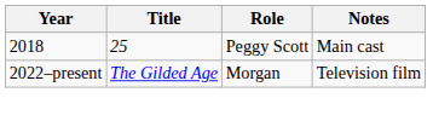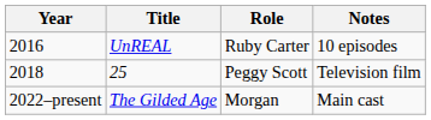+ row: 2016 | UnREAL | Ruby Carter | 10 episodes
25 | Notes: Main cast -> Television film
The Gilded Age | Notes: Television film -> Main cast
